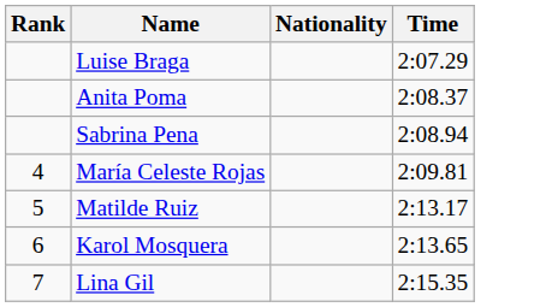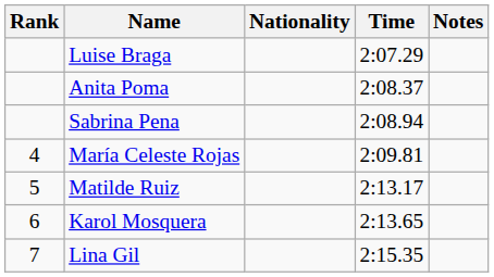+ column: Notes
